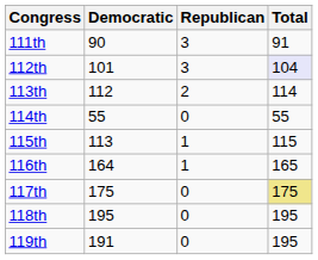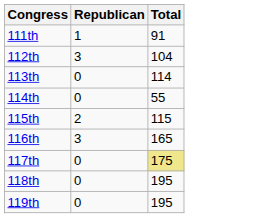- column: Democratic | 90 | 101 | 112 | 55 | 113 | 164 | 175 | 195 | 191
111th | Republican: 3 -> 1
112th | Total: lavender background -> no background
113th | Republican: 2 -> 0
115th | Republican: 1 -> 2
116th | Republican: 1 -> 3
